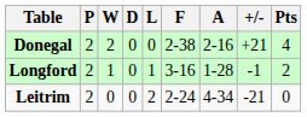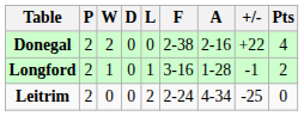Donegal | +/-: +21 -> +22
Leitrim | +/-: -21 -> -25
